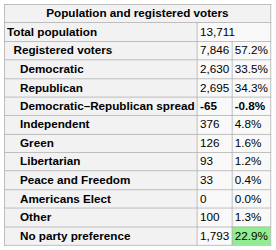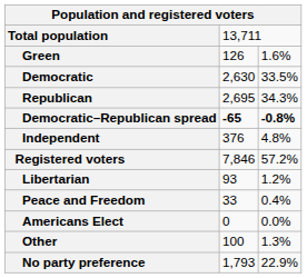rows swapped: Registered voters <-> Green
No party preference | column 3: lightgreen background -> no background
